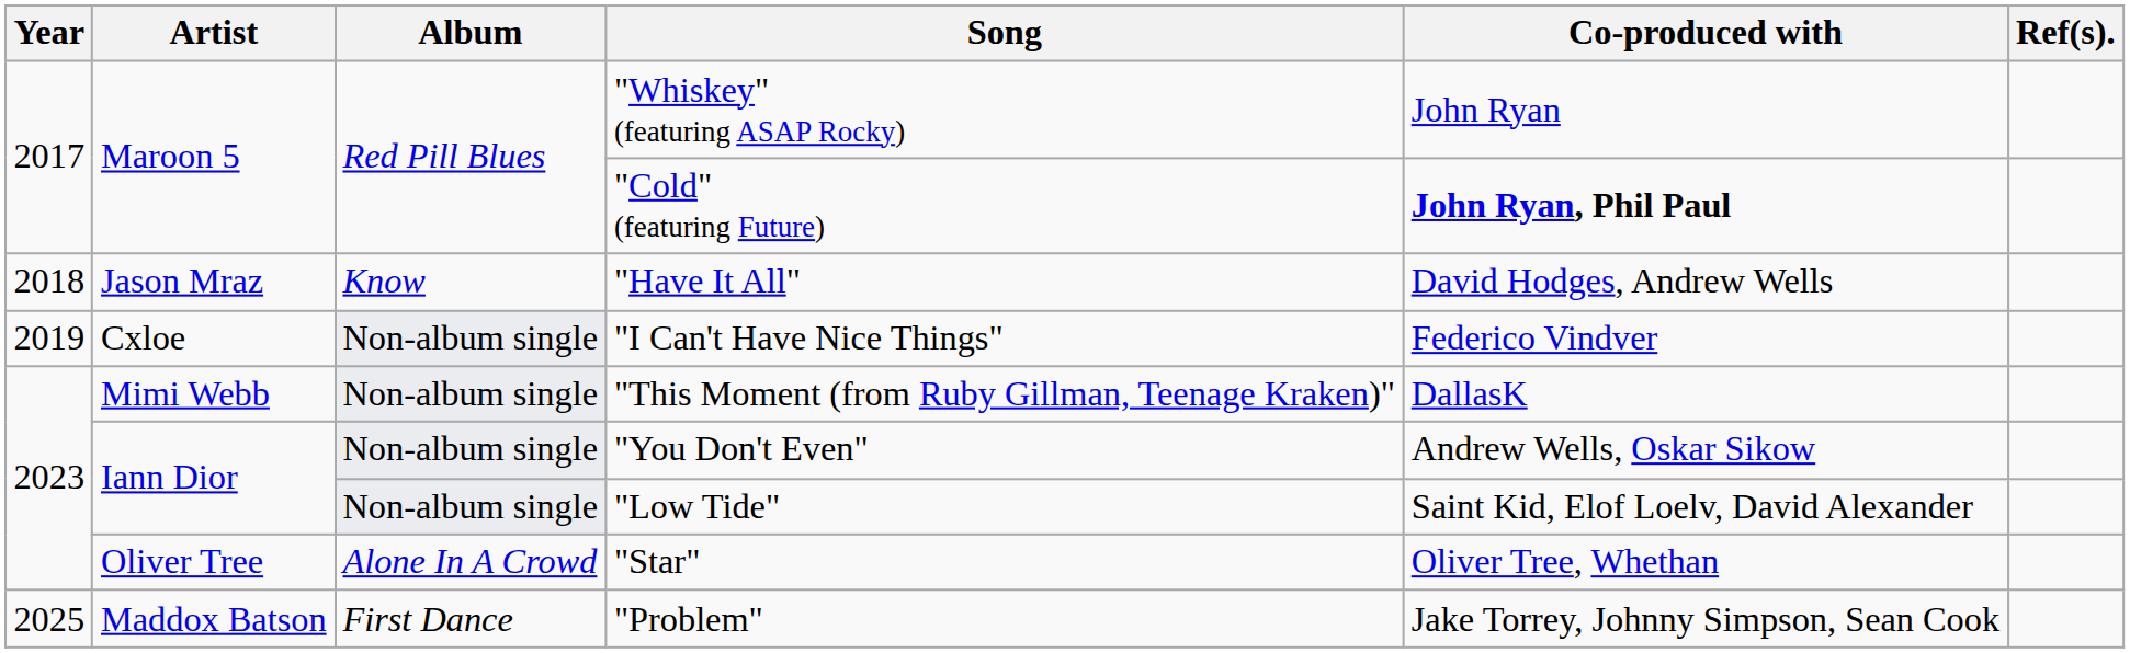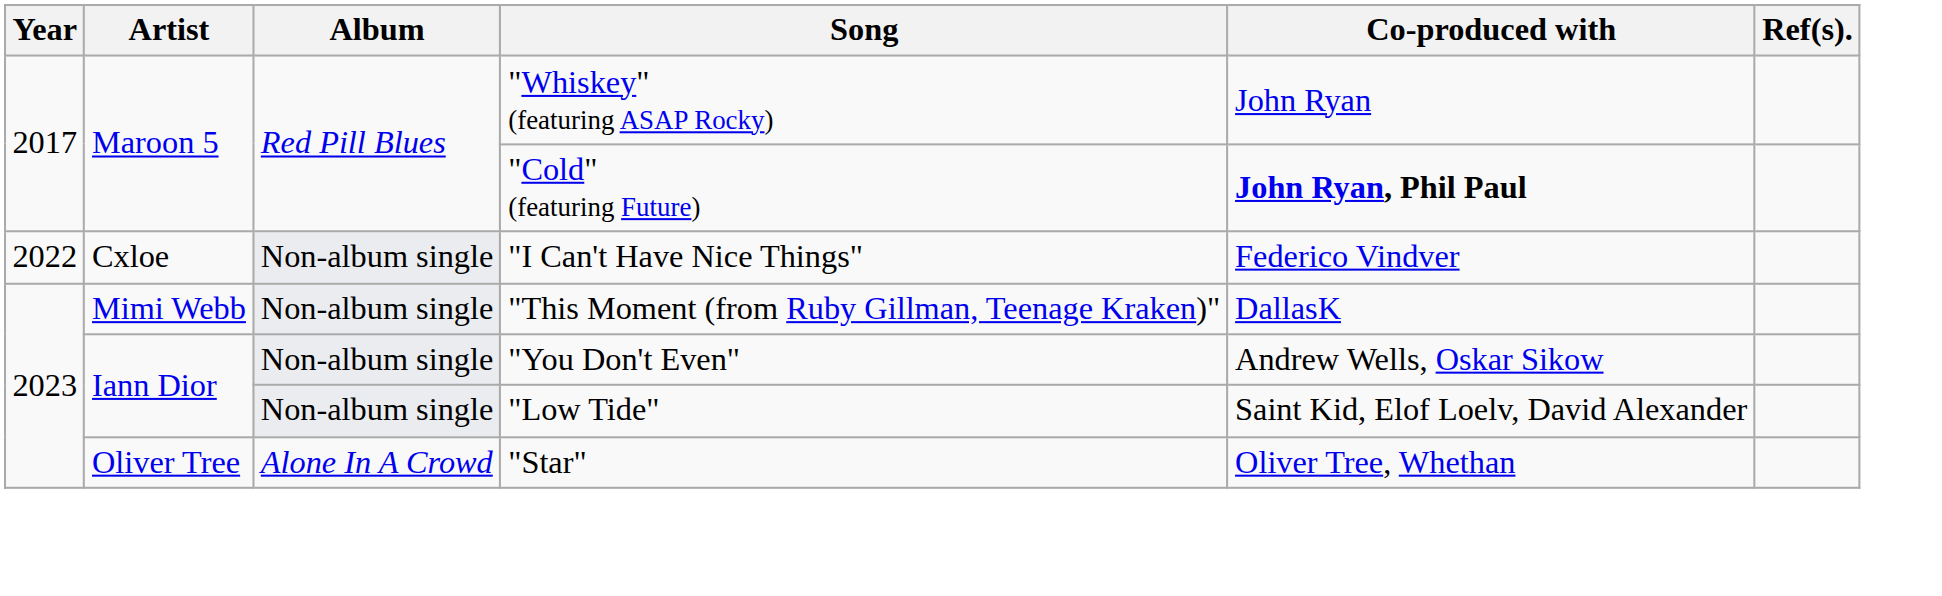- row: 2018 | Jason Mraz | Know | "Have It All" | David Hodges, Andrew Wells
"I Can't Have Nice Things" | Year: 2019 -> 2022
- row: 2025 | Maddox Batson | First Dance | "Problem" | Jake Torrey, Johnny Simpson, Sean Cook
